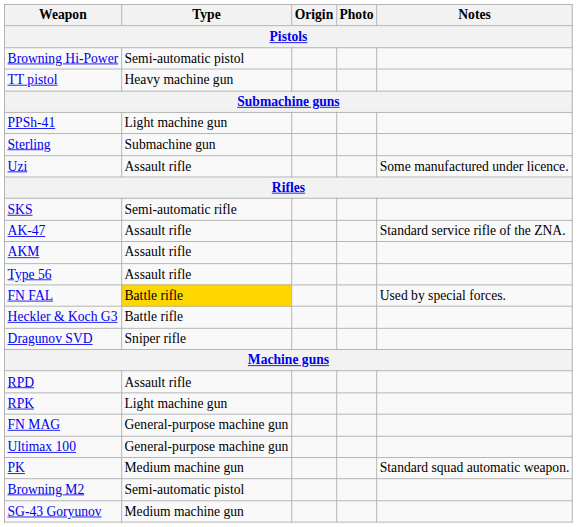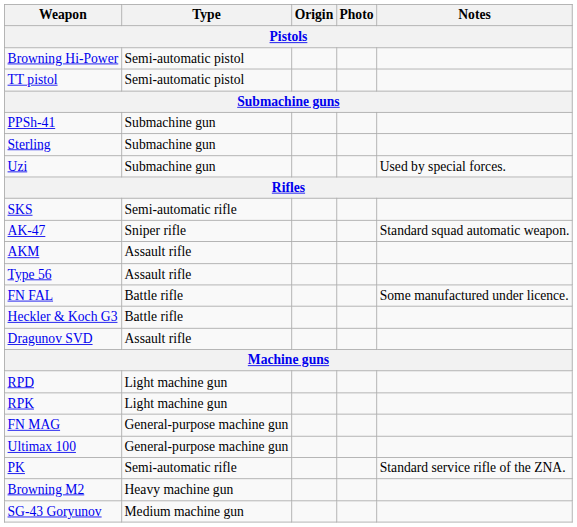TT pistol | Type: Heavy machine gun -> Semi-automatic pistol
PPSh-41 | Type: Light machine gun -> Submachine gun
Uzi | Type: Assault rifle -> Submachine gun
Uzi | Notes: Some manufactured under licence. -> Used by special forces.
AK-47 | Type: Assault rifle -> Sniper rifle
AK-47 | Notes: Standard service rifle of the ZNA. -> Standard squad automatic weapon.
FN FAL | Type: gold background -> no background
FN FAL | Notes: Used by special forces. -> Some manufactured under licence.
Dragunov SVD | Type: Sniper rifle -> Assault rifle
RPD | Type: Assault rifle -> Light machine gun
PK | Type: Medium machine gun -> Semi-automatic rifle
PK | Notes: Standard squad automatic weapon. -> Standard service rifle of the ZNA.
Browning M2 | Type: Semi-automatic pistol -> Heavy machine gun
